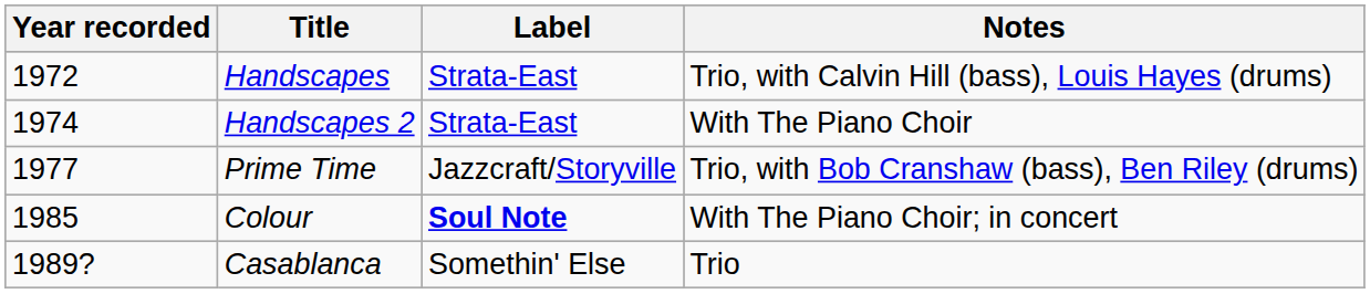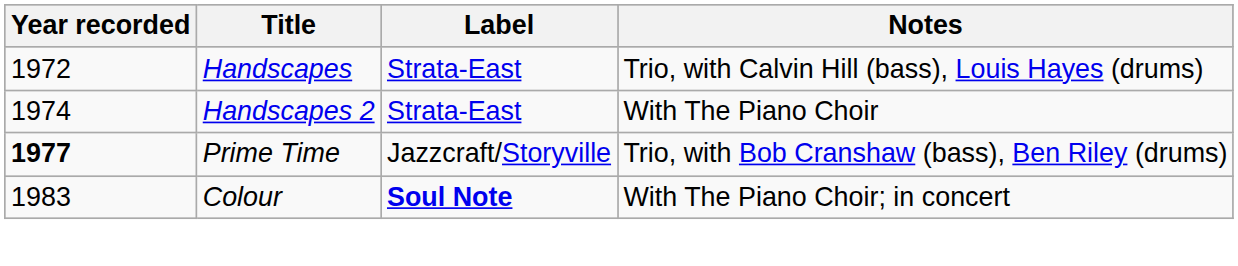Prime Time | Year recorded: normal -> bold
Colour | Year recorded: 1985 -> 1983
- row: 1989? | Casablanca | Somethin' Else | Trio
